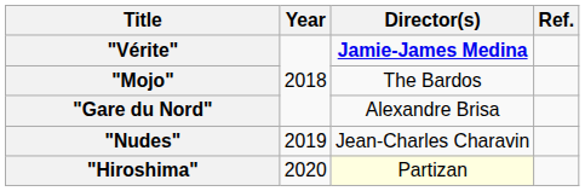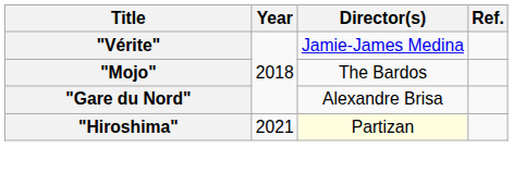"Vérite" | Director(s): bold -> normal
- row: "Nudes" | 2019 | Jean-Charles Charavin
"Hiroshima" | Year: 2020 -> 2021
